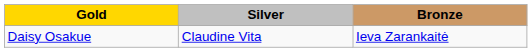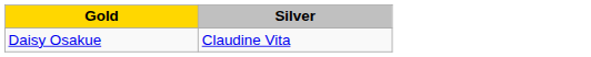- column: Bronze | Ieva Zarankaitė
